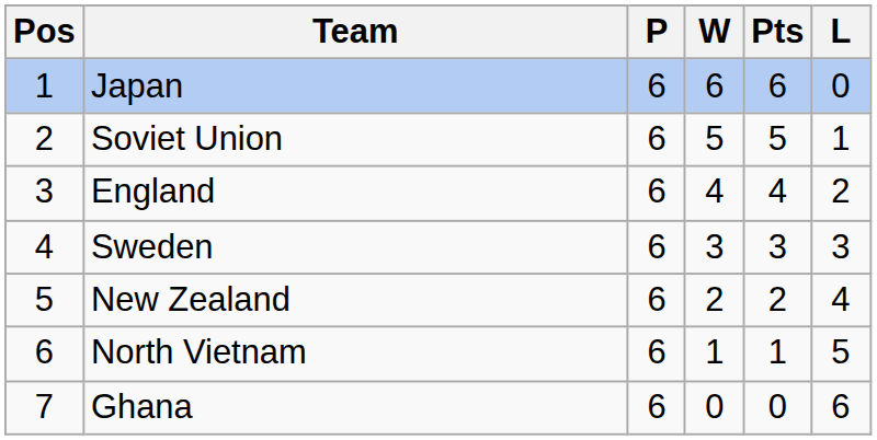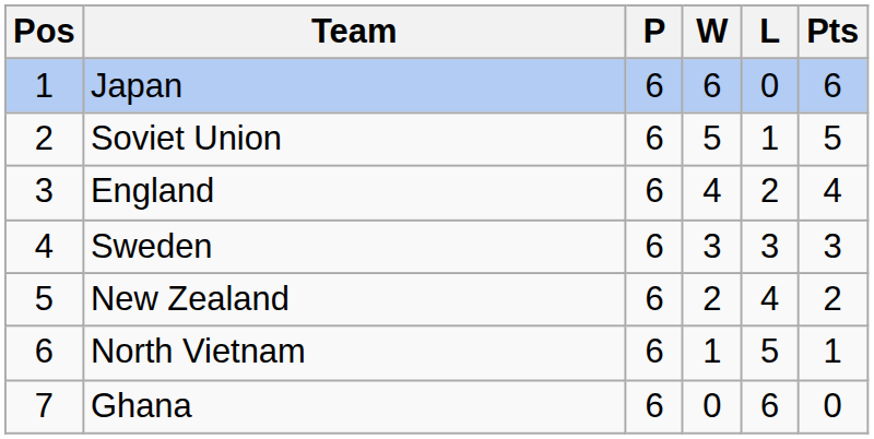columns swapped: L <-> Pts
